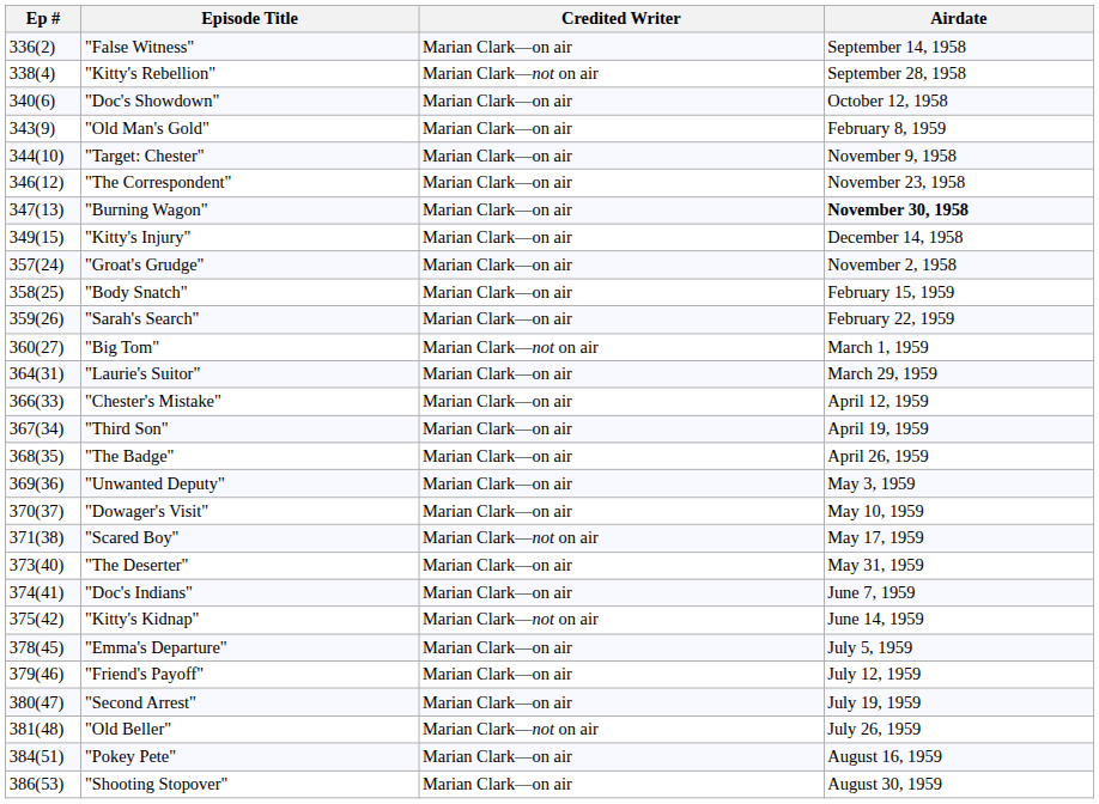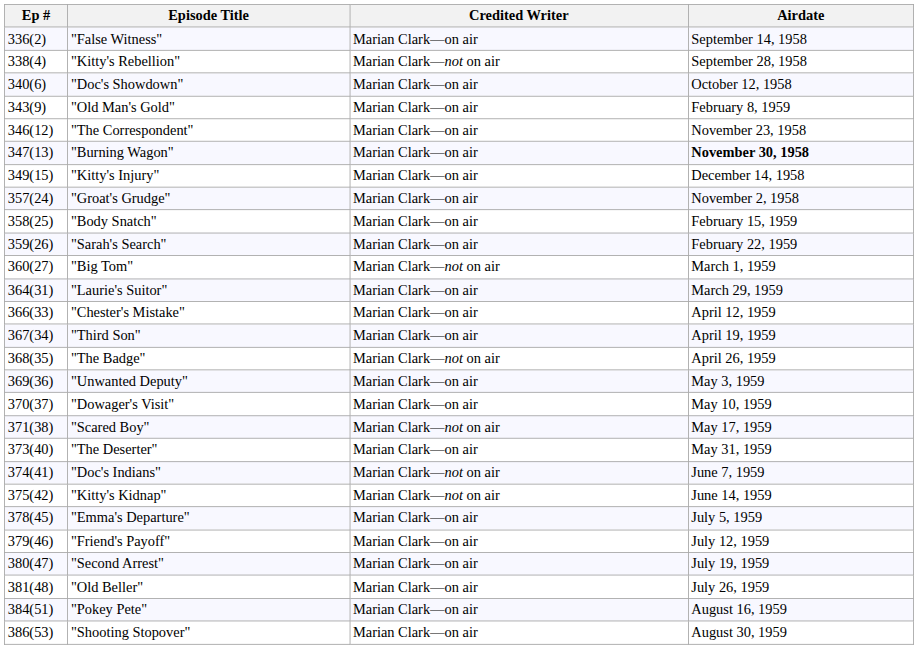- row: 344(10) | "Target: Chester" | Marian Clark—on air | November 9, 1958
"The Badge" | Credited Writer: Marian Clark—on air -> Marian Clark—not on air
"Doc's Indians" | Credited Writer: Marian Clark—on air -> Marian Clark—not on air
"Old Beller" | Credited Writer: Marian Clark—not on air -> Marian Clark—on air
